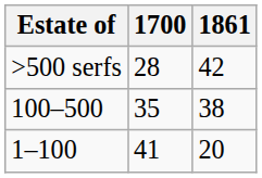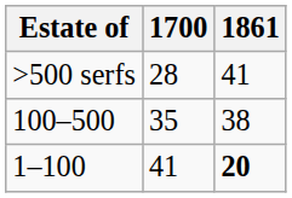>500 serfs | 1861: 42 -> 41
1–100 | 1861: normal -> bold
